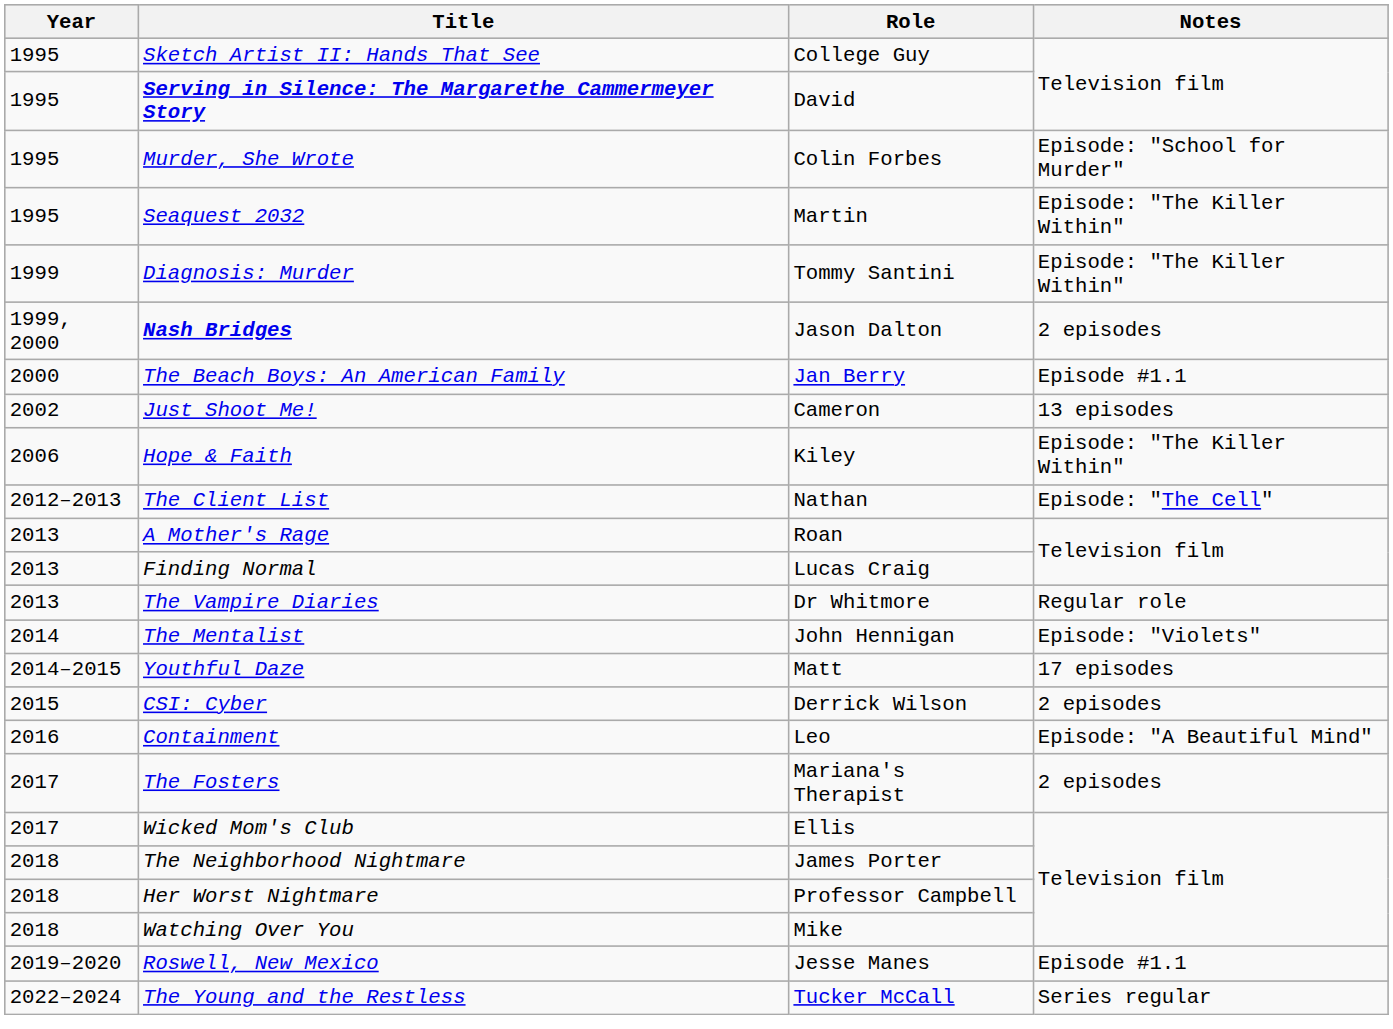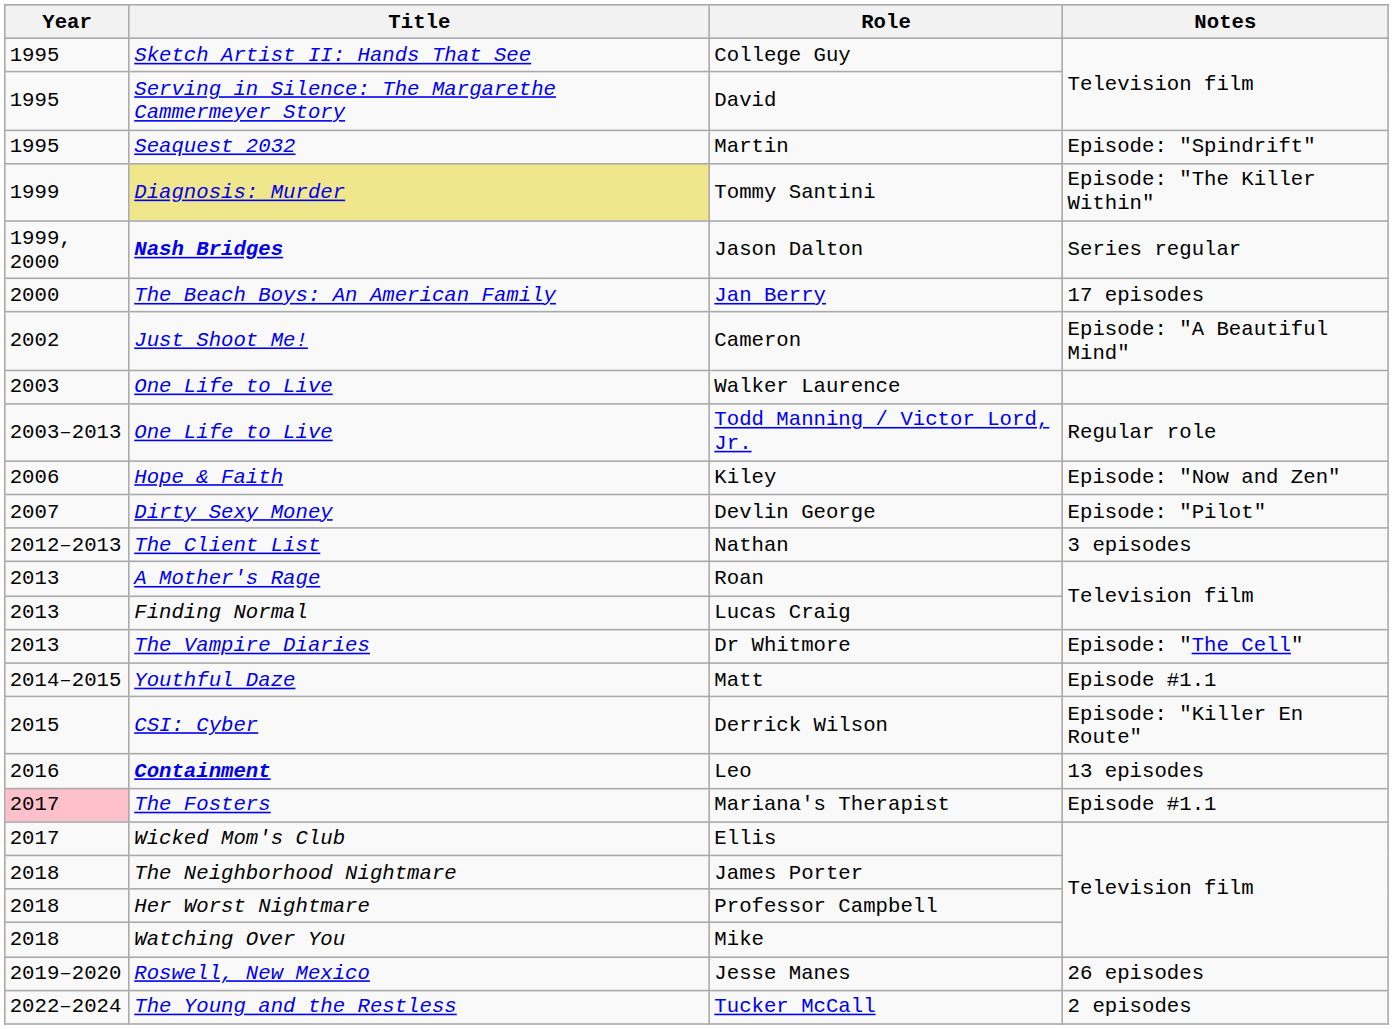David | Title: bold -> normal
- row: 1995 | Murder, She Wrote | Colin Forbes | Episode: "School for Murder"
Martin | Notes: Episode: "The Killer Within" -> Episode: "Spindrift"
Tommy Santini | Title: no background -> khaki background
Jason Dalton | Notes: 2 episodes -> Series regular
Jan Berry | Notes: Episode #1.1 -> 17 episodes
Cameron | Notes: 13 episodes -> Episode: "A Beautiful Mind"
+ row: 2003 | One Life to Live | Walker Laurence
+ row: 2003–2013 | One Life to Live | Todd Manning / Victor Lord, Jr. | Regular role
Kiley | Notes: Episode: "The Killer Within" -> Episode: "Now and Zen"
+ row: 2007 | Dirty Sexy Money | Devlin George | Episode: "Pilot"
Nathan | Notes: Episode: "The Cell" -> 3 episodes
Dr Whitmore | Notes: Regular role -> Episode: "The Cell"
- row: 2014 | The Mentalist | John Hennigan | Episode: "Violets"
Matt | Notes: 17 episodes -> Episode #1.1
Derrick Wilson | Notes: 2 episodes -> Episode: "Killer En Route"
Leo | Title: normal -> bold
Leo | Notes: Episode: "A Beautiful Mind" -> 13 episodes
Mariana's Therapist | Year: no background -> pink background
Mariana's Therapist | Notes: 2 episodes -> Episode #1.1
Jesse Manes | Notes: Episode #1.1 -> 26 episodes
Tucker McCall | Notes: Series regular -> 2 episodes
